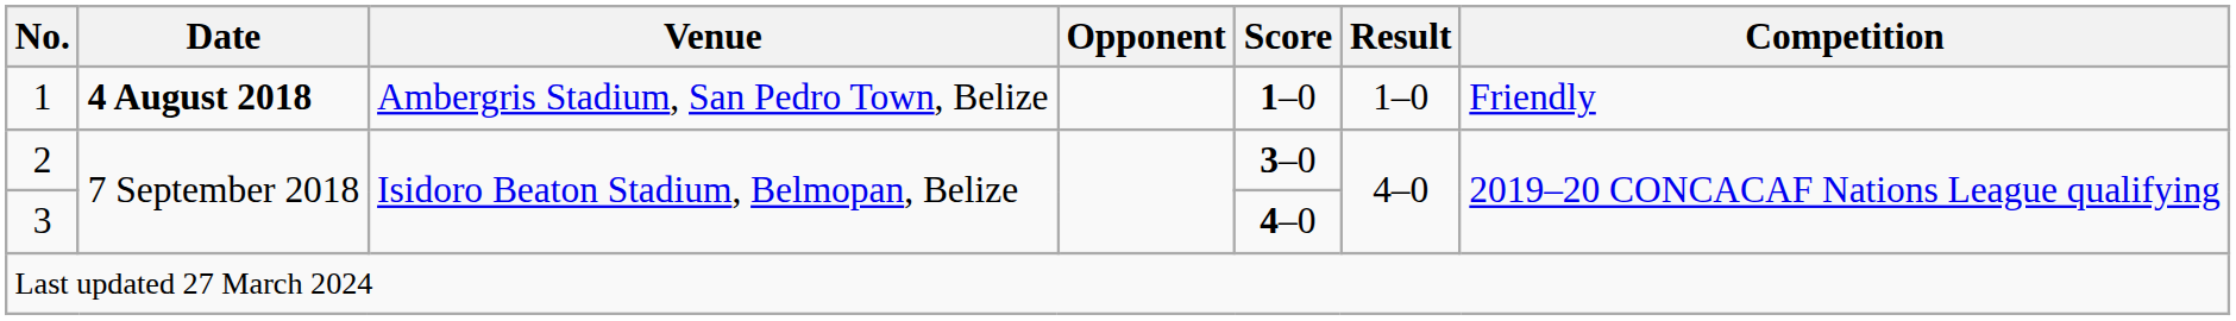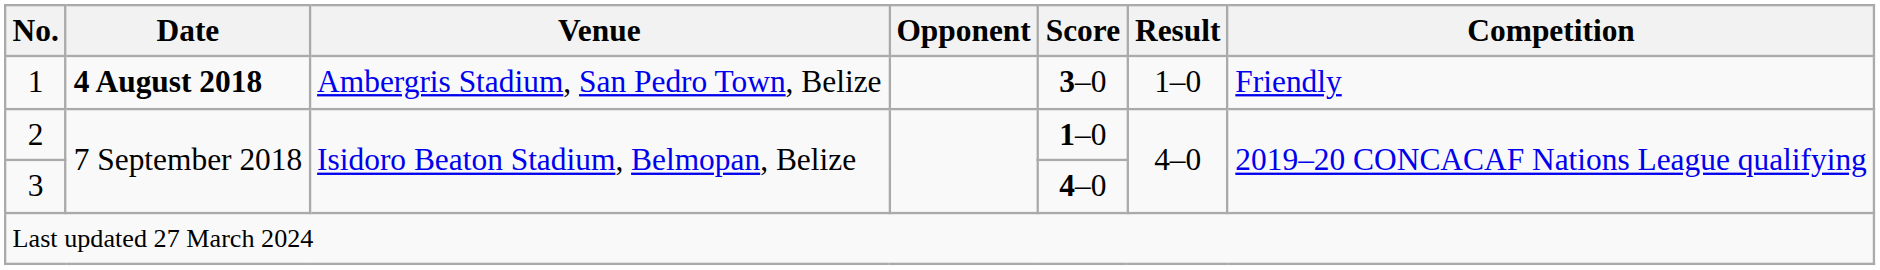1 | Score: 1–0 -> 3–0
2 | Score: 3–0 -> 1–0
